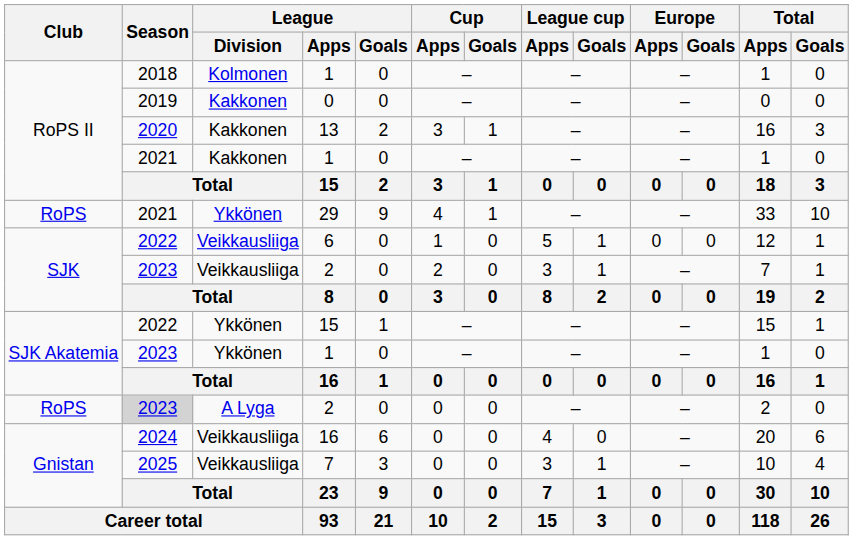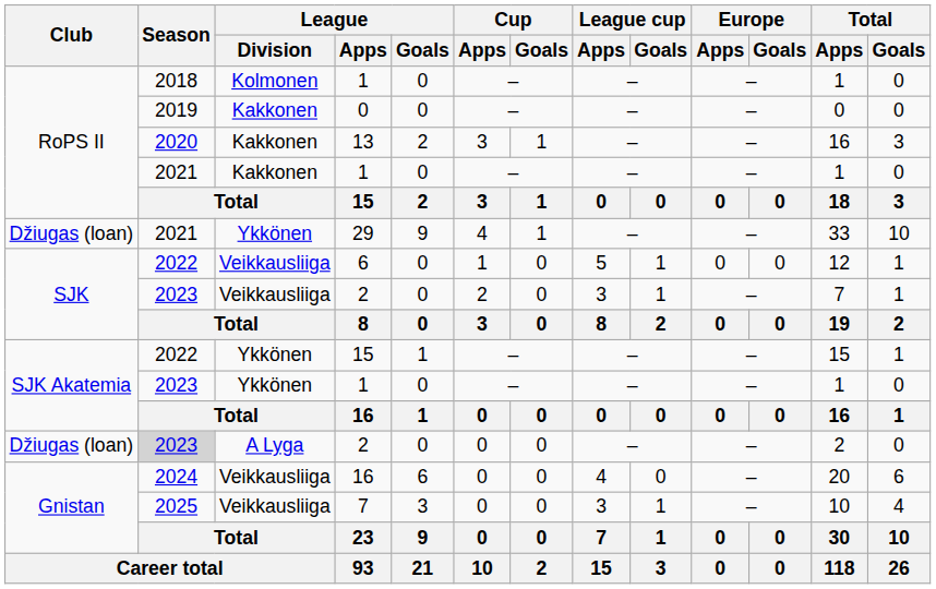29 | Club: RoPS -> Džiugas (loan)
A Lyga / 2 | Club: RoPS -> Džiugas (loan)
